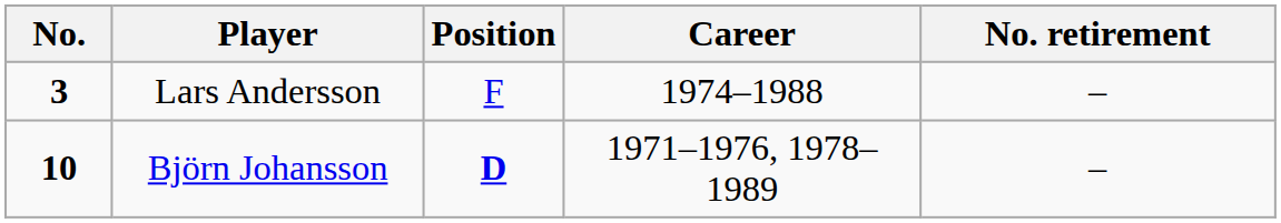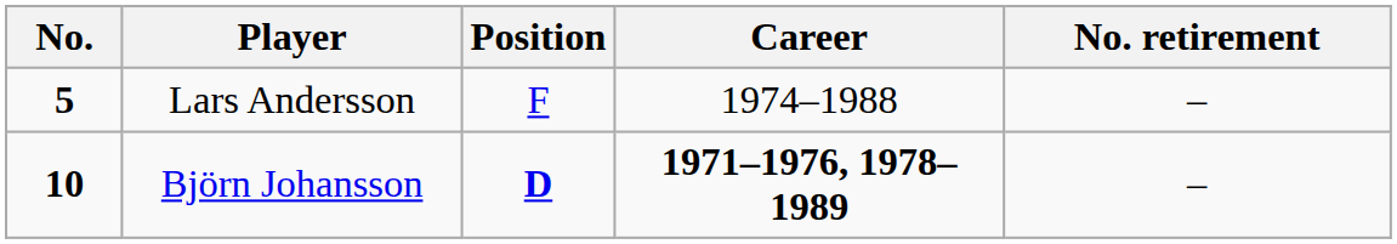Lars Andersson | No.: 3 -> 5
Björn Johansson | Career: normal -> bold
